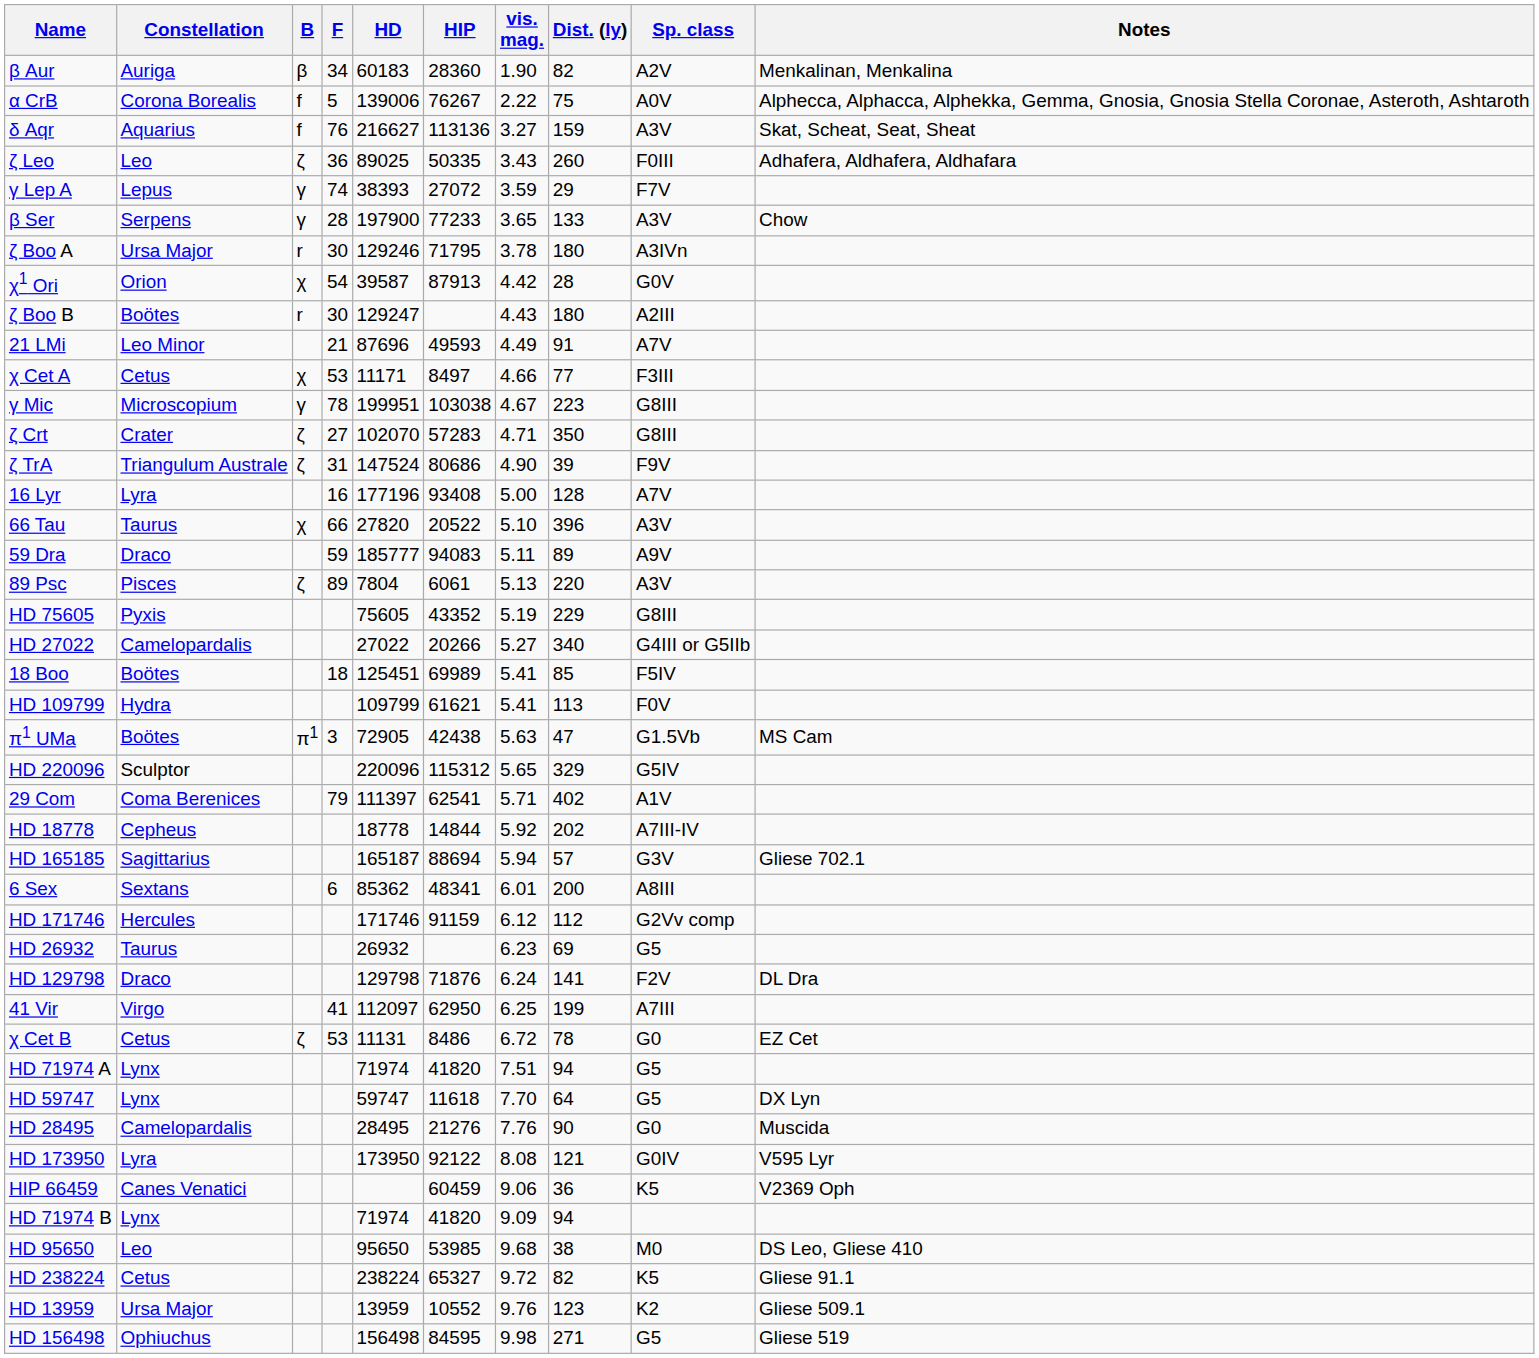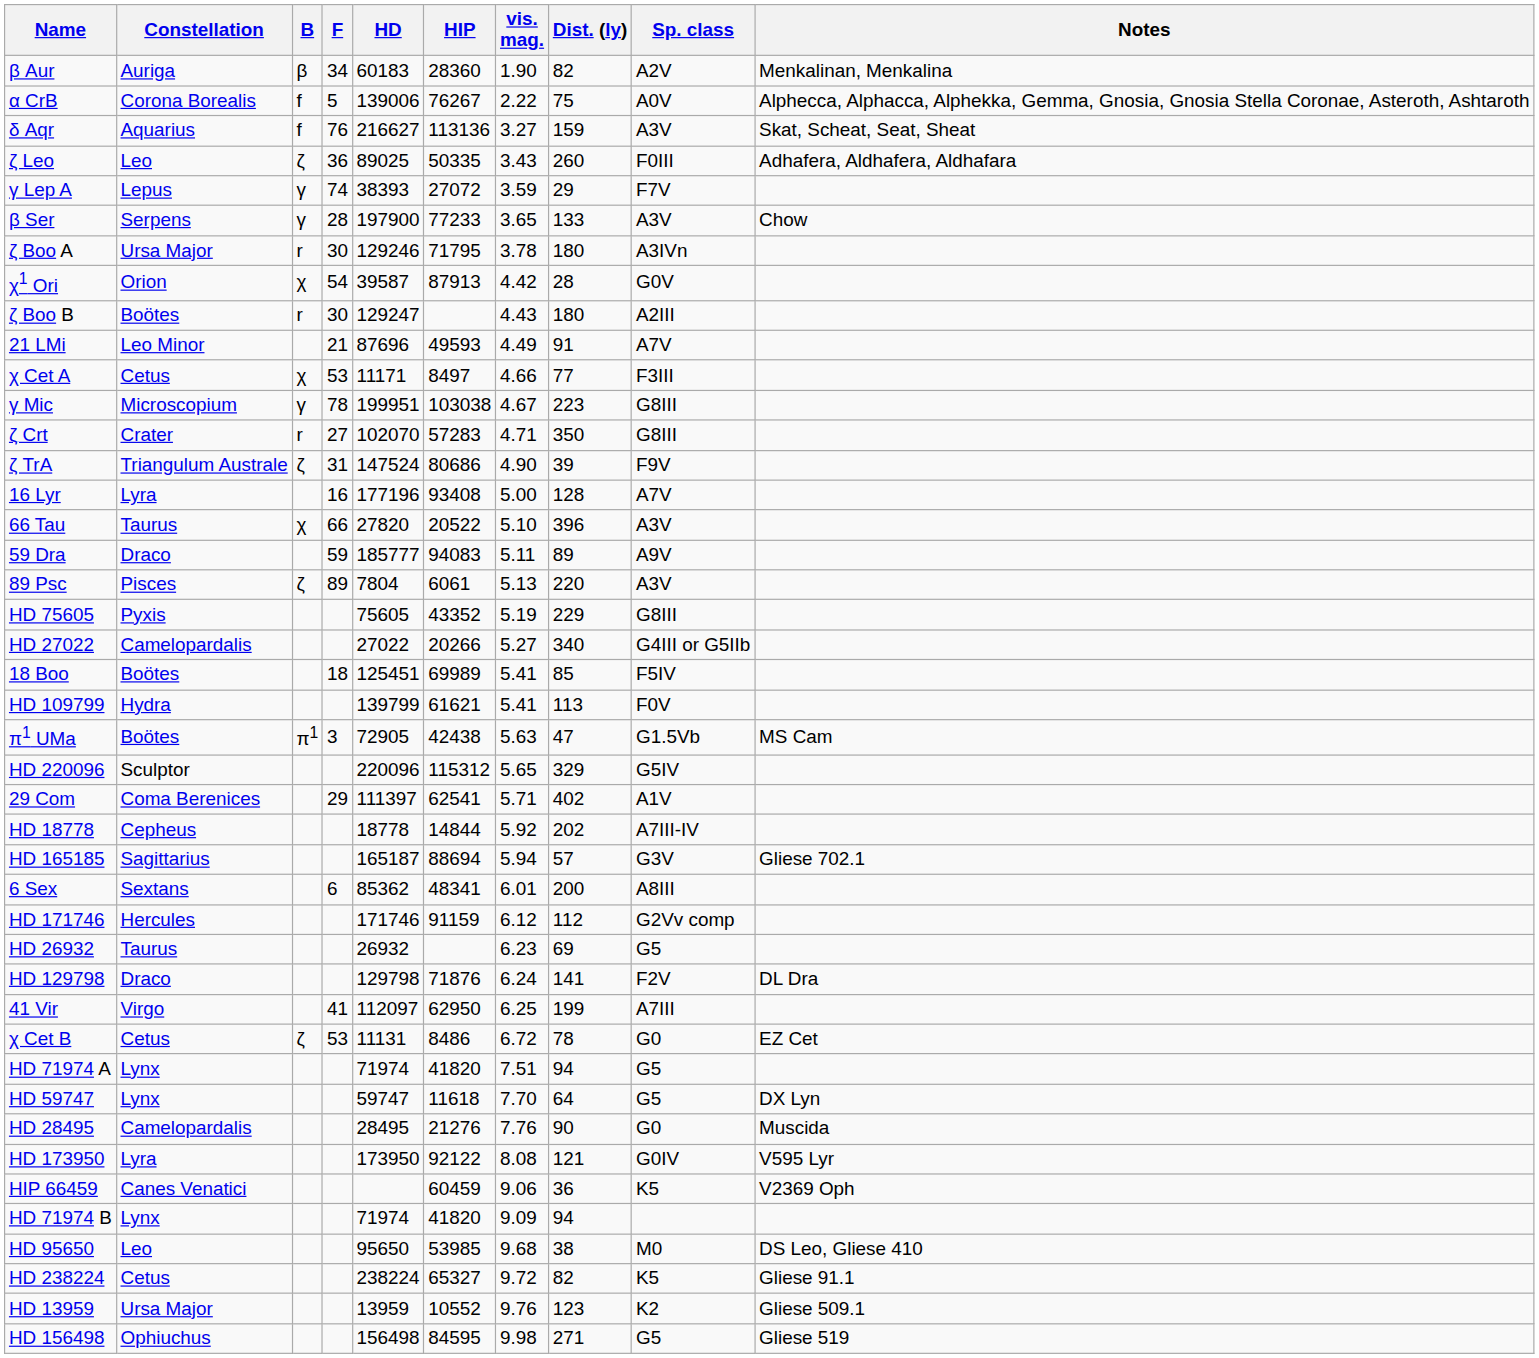ζ Crt | B: ζ -> r
HD 109799 | HD: 109799 -> 139799
29 Com | F: 79 -> 29
